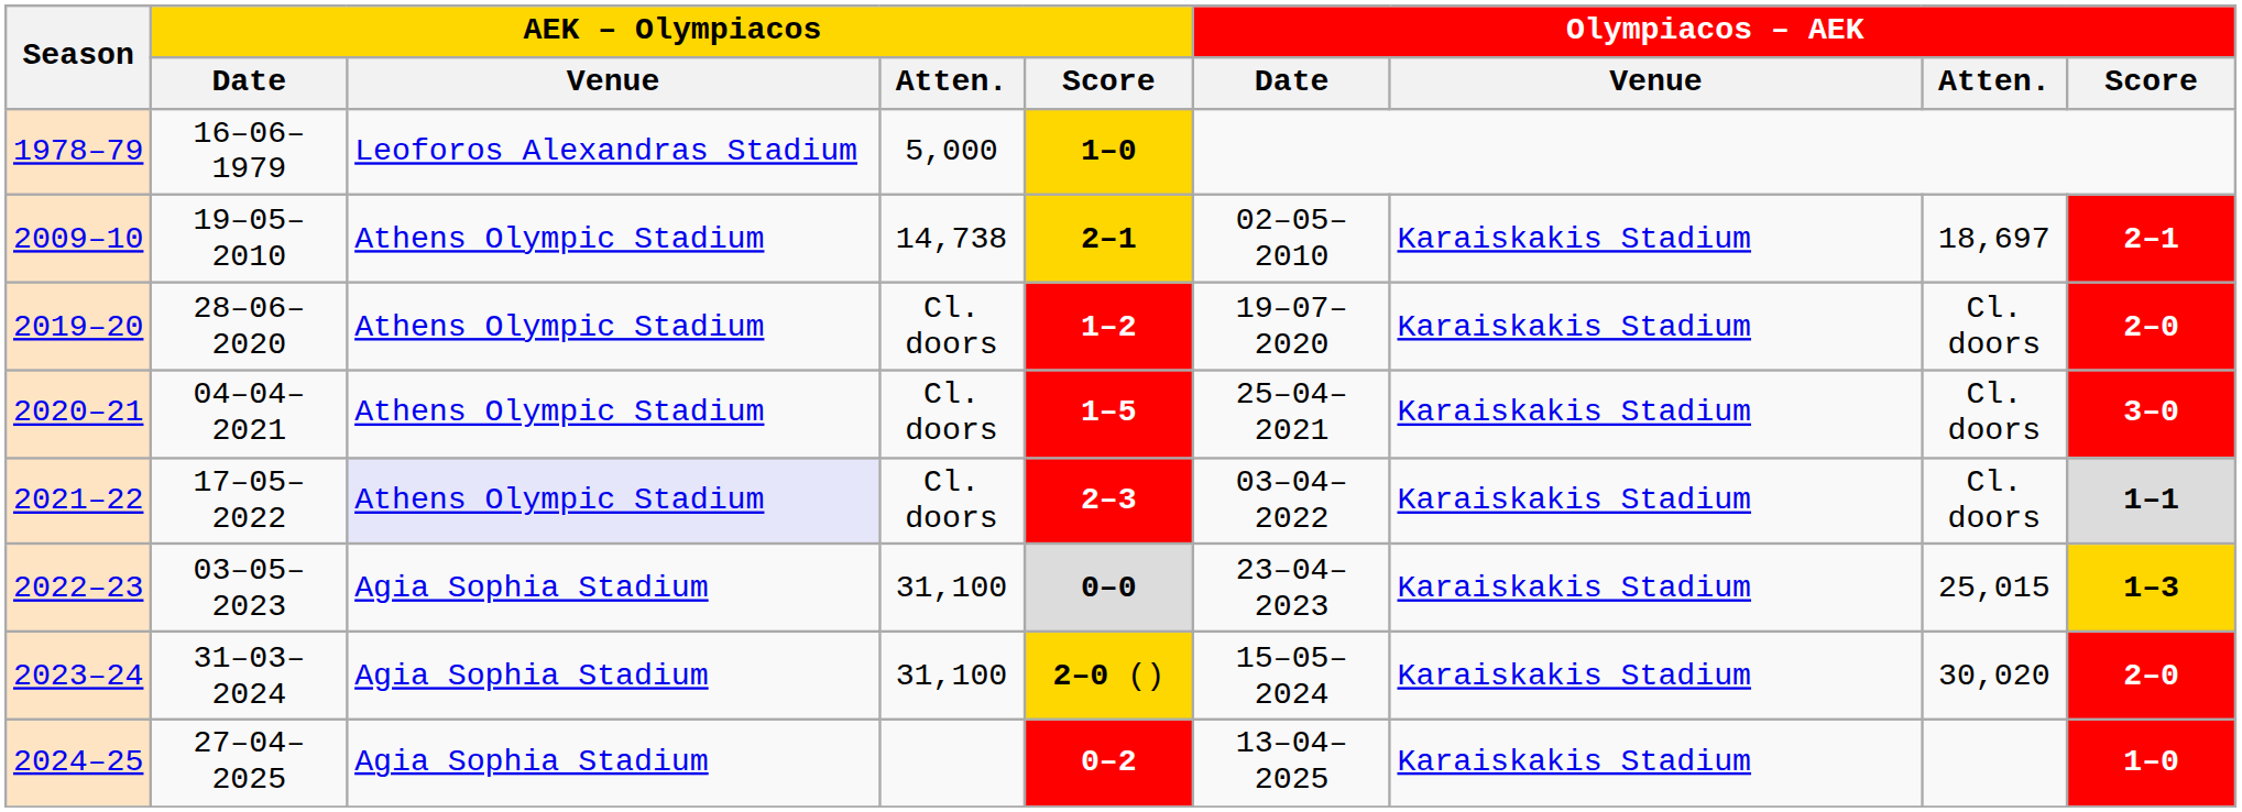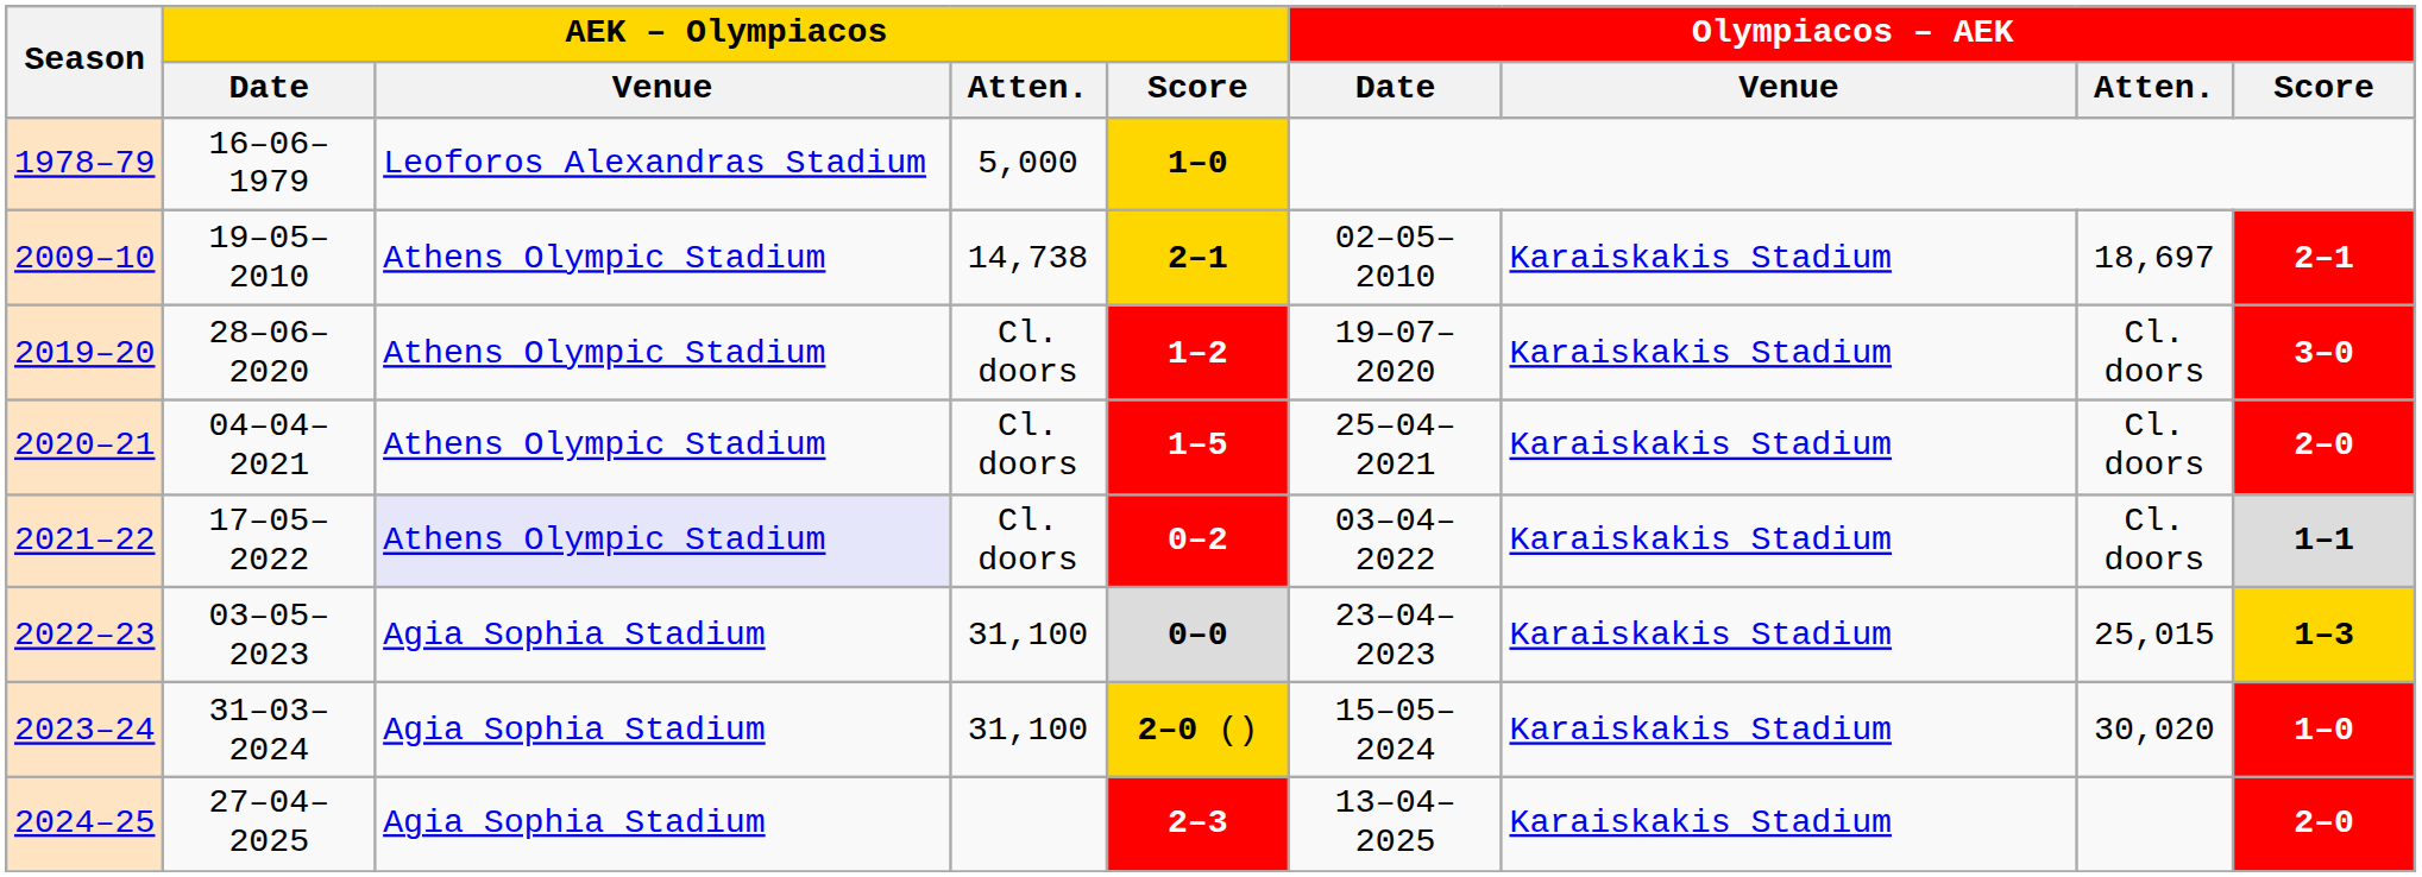2019–20 | Olympiacos – AEK / Score: 2–0 -> 3–0
2020–21 | Olympiacos – AEK / Score: 3–0 -> 2–0
2021–22 | AEK – Olympiacos / Score: 2–3 -> 0–2
2023–24 | Olympiacos – AEK / Score: 2–0 -> 1–0
2024–25 | AEK – Olympiacos / Score: 0–2 -> 2–3
2024–25 | Olympiacos – AEK / Score: 1–0 -> 2–0
